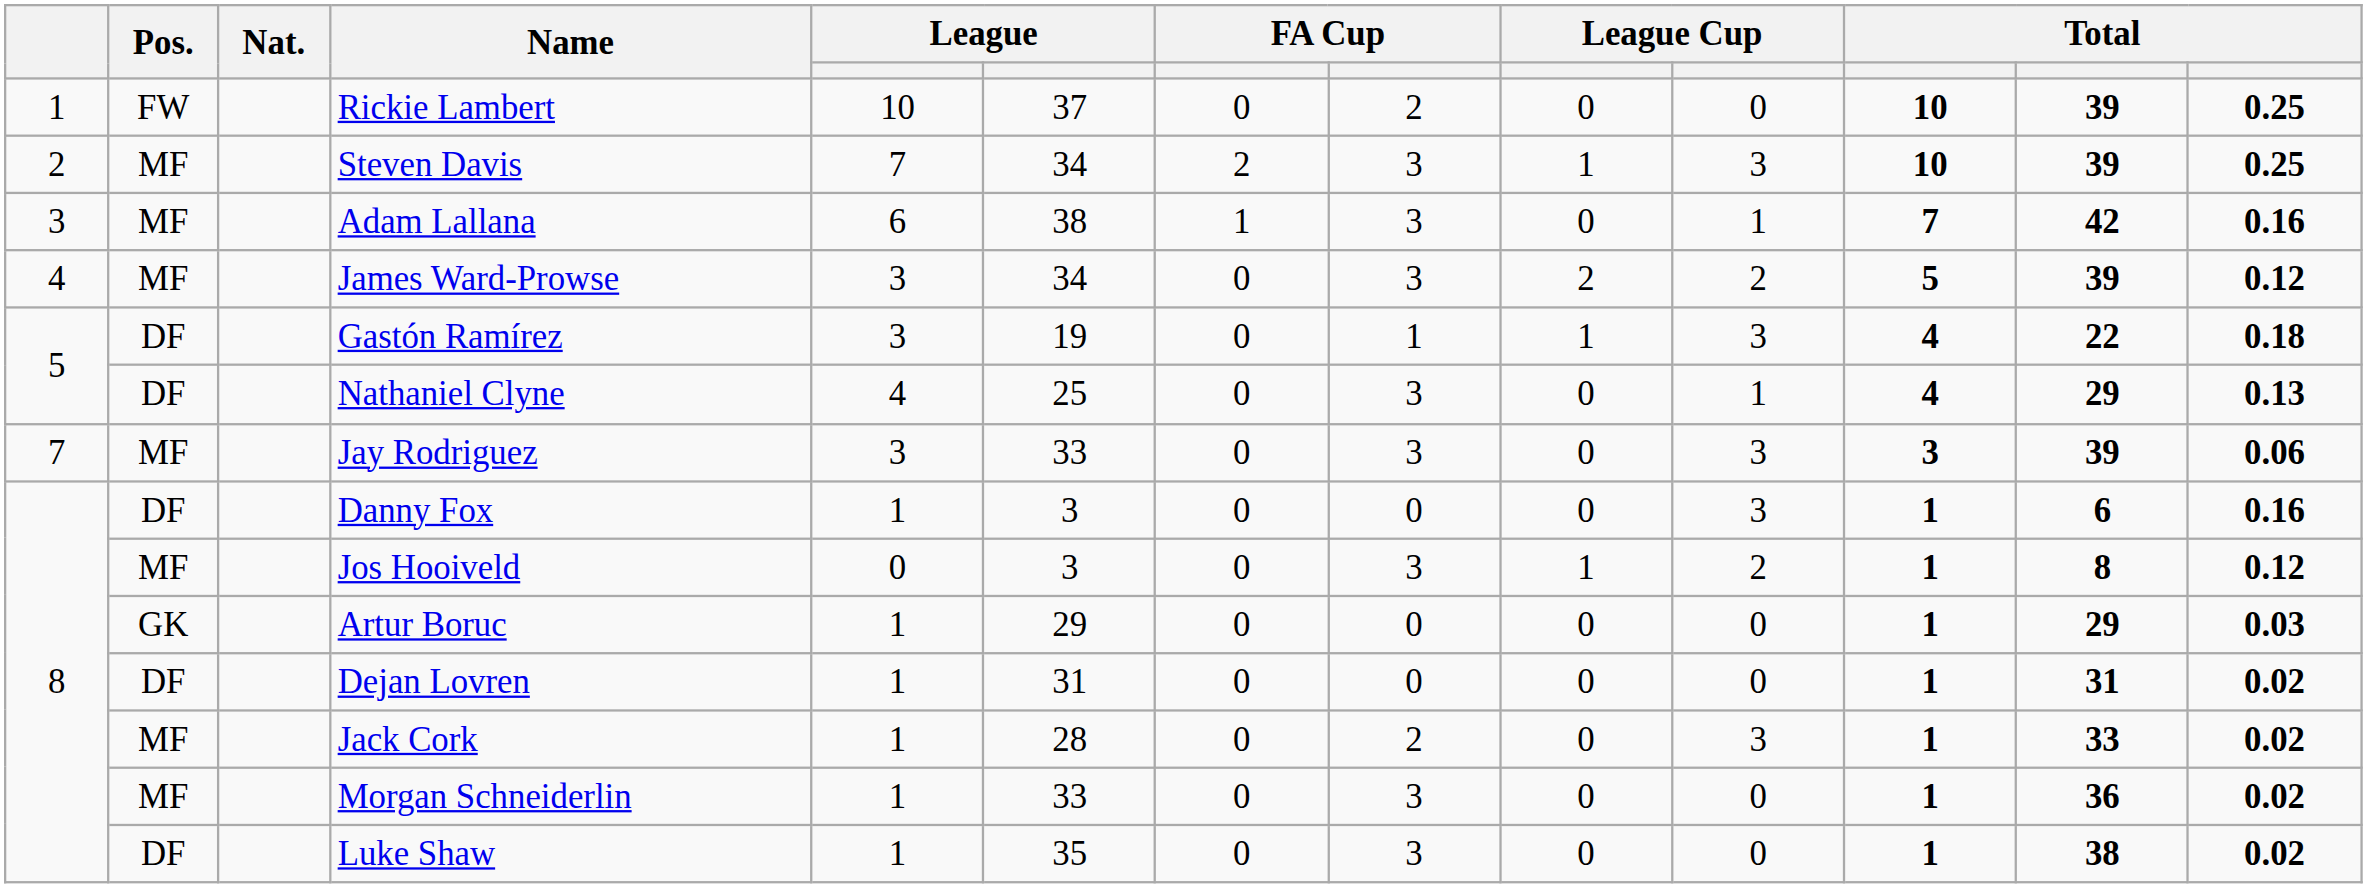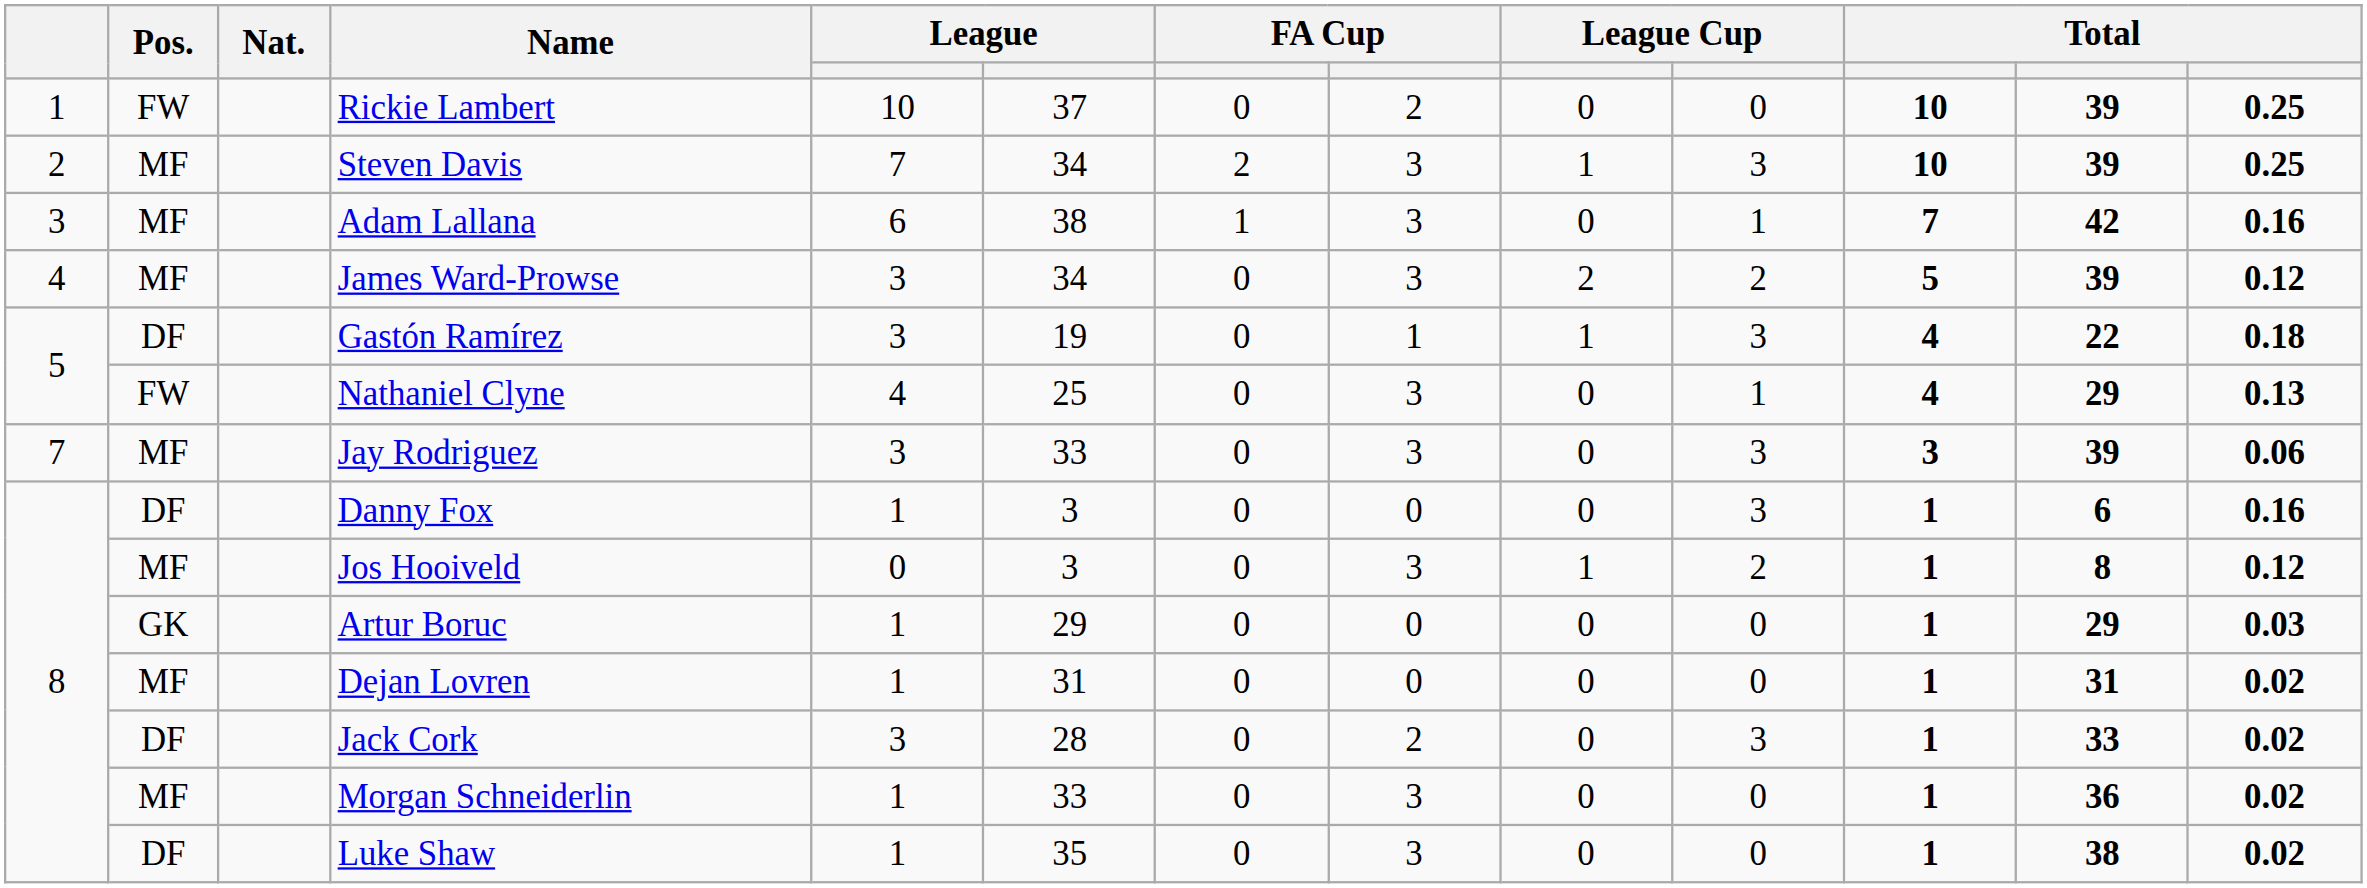Nathaniel Clyne | Pos.: DF -> FW
Dejan Lovren | Pos.: DF -> MF
Jack Cork | Pos.: MF -> DF
Jack Cork | column 5: 1 -> 3
